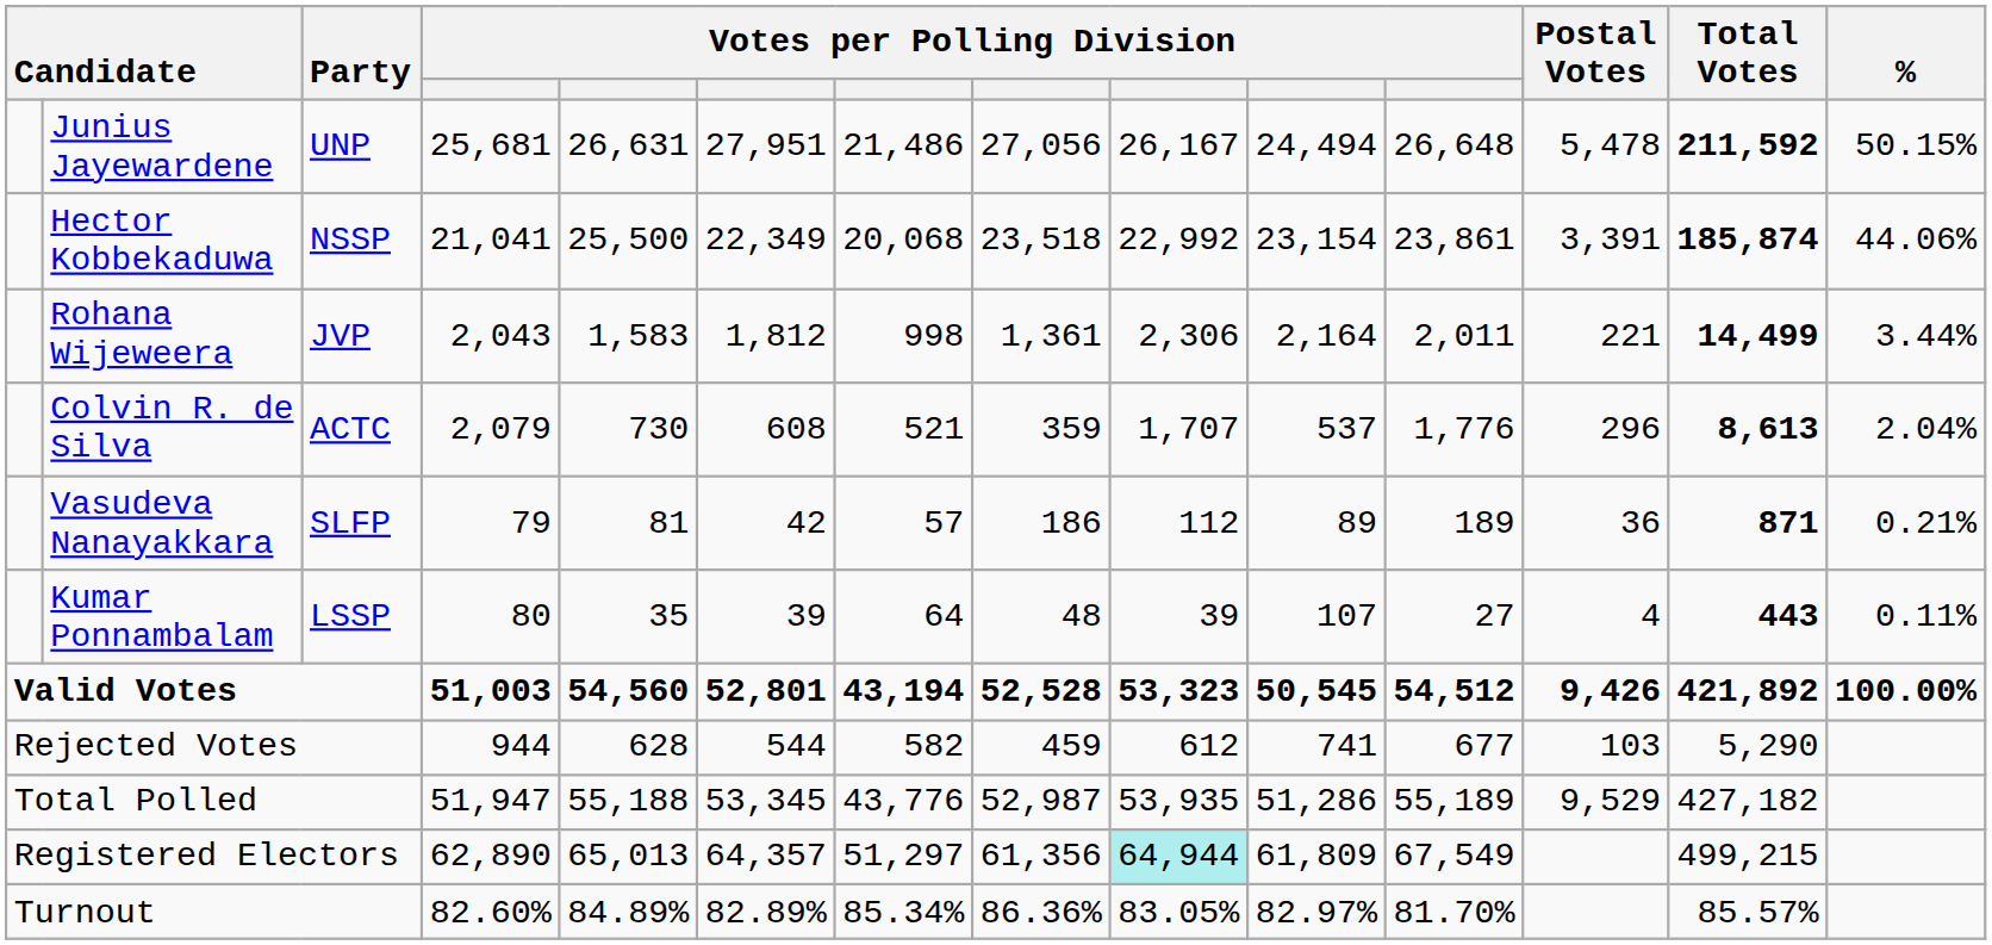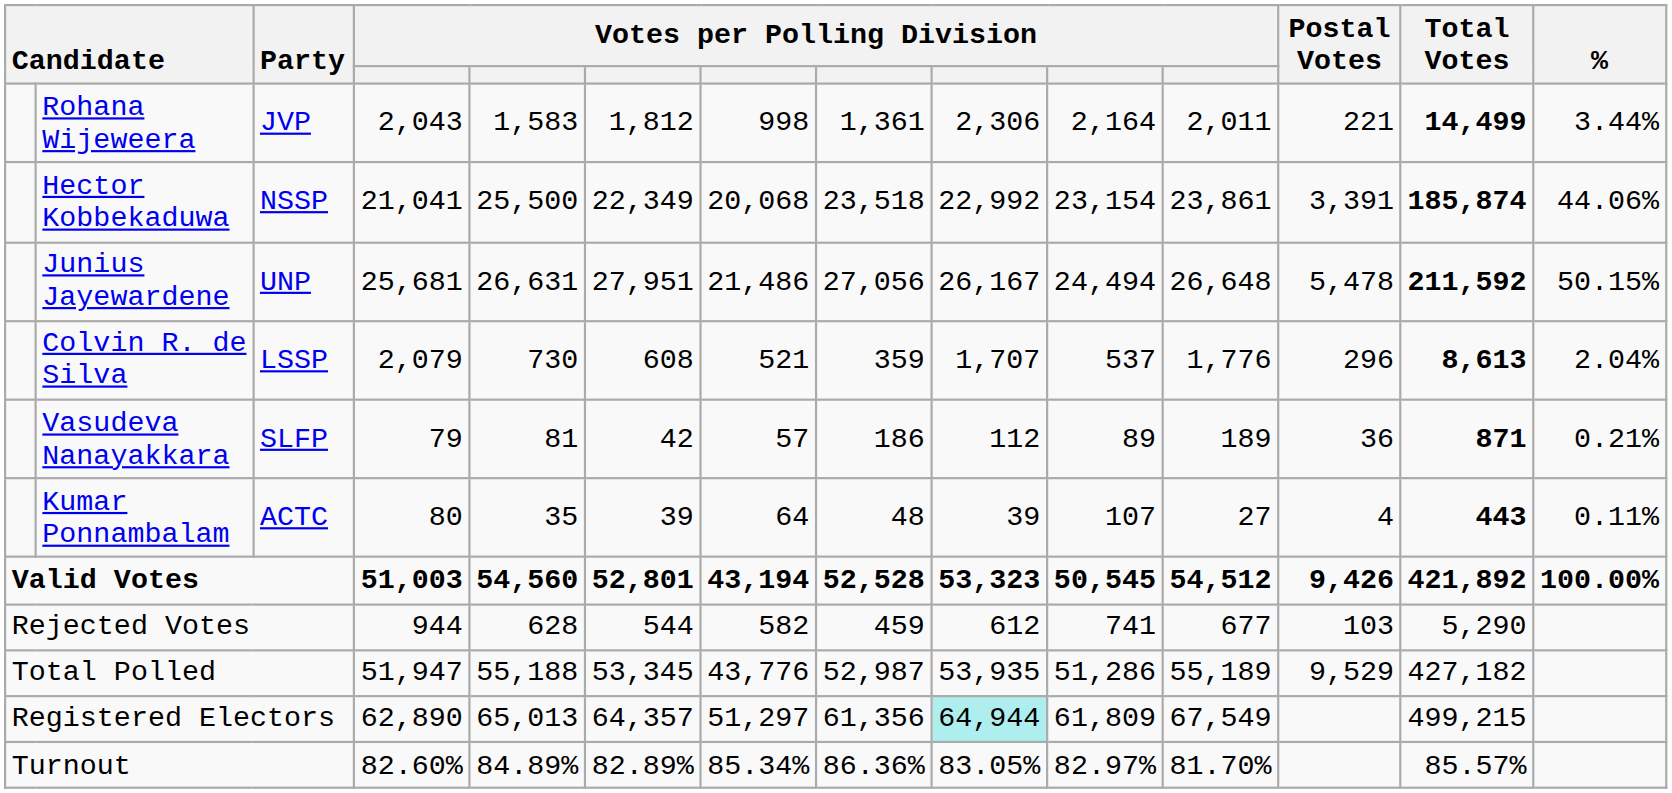rows swapped: Junius Jayewardene <-> Rohana Wijeweera
Colvin R. de Silva | Party: ACTC -> LSSP
Kumar Ponnambalam | Party: LSSP -> ACTC
